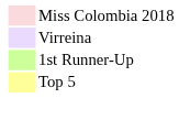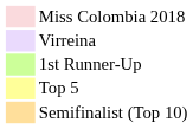+ row: Semifinalist (Top 10)
